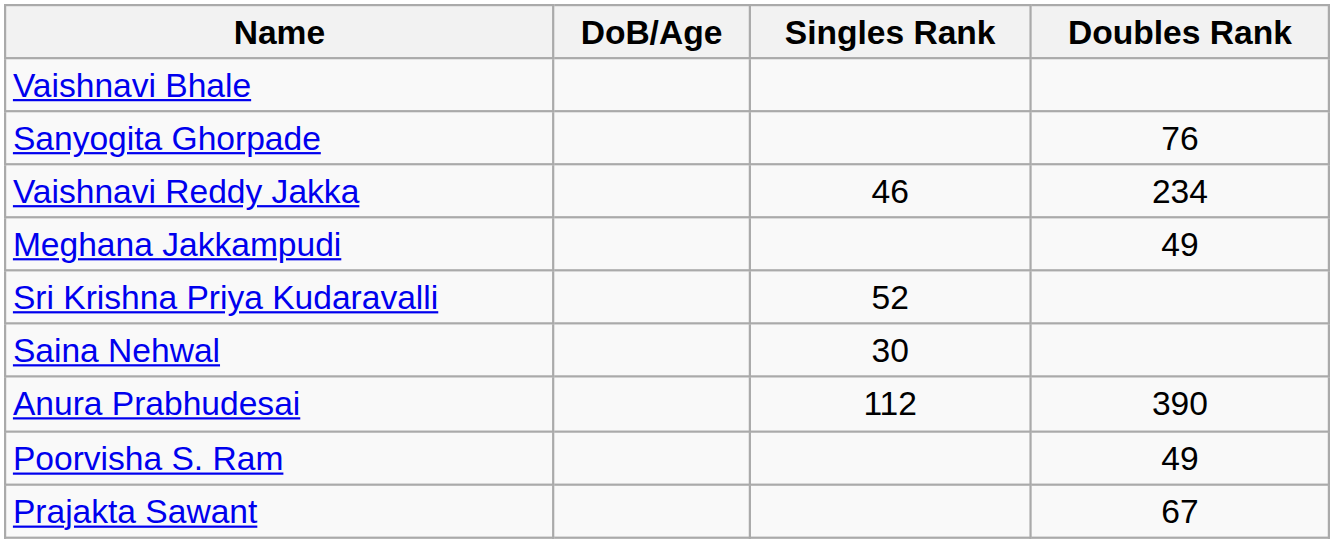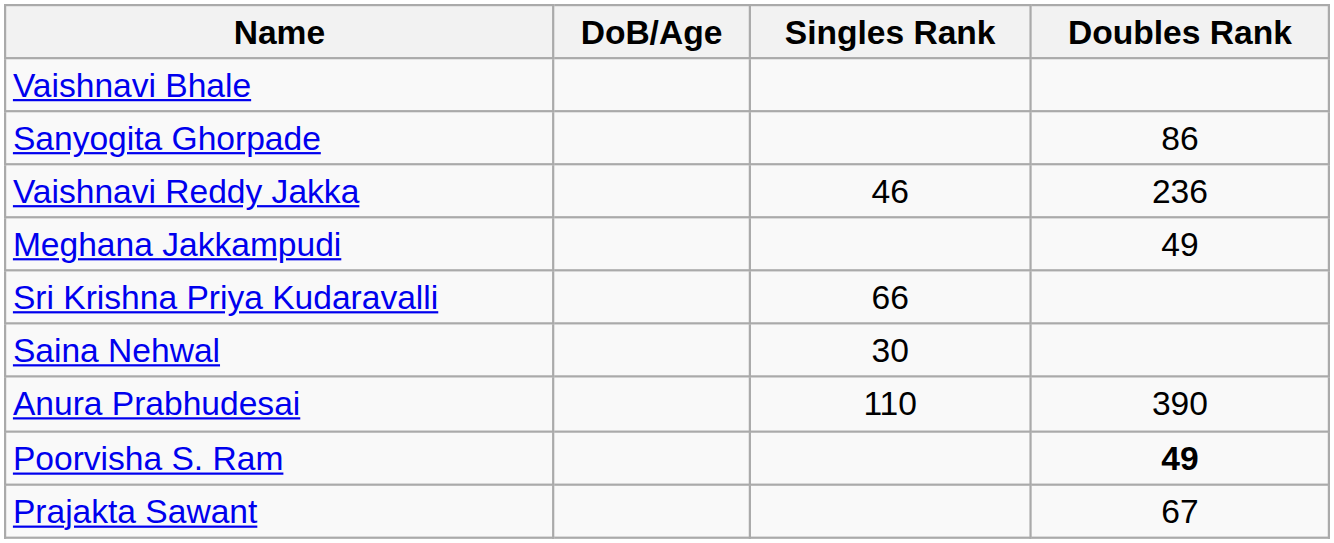Sanyogita Ghorpade | Doubles Rank: 76 -> 86
Vaishnavi Reddy Jakka | Doubles Rank: 234 -> 236
Sri Krishna Priya Kudaravalli | Singles Rank: 52 -> 66
Anura Prabhudesai | Singles Rank: 112 -> 110
Poorvisha S. Ram | Doubles Rank: normal -> bold
